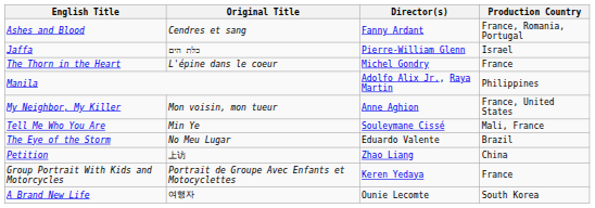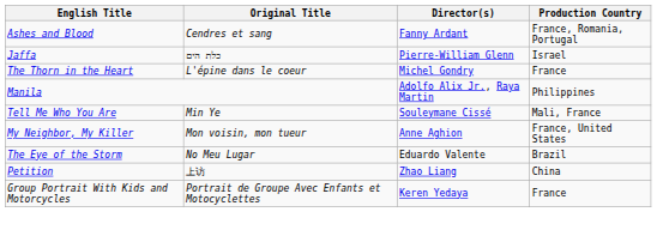rows swapped: Tell Me Who You Are <-> My Neighbor, My Killer
- row: A Brand New Life | 여행자 | Ounie Lecomte | South Korea
